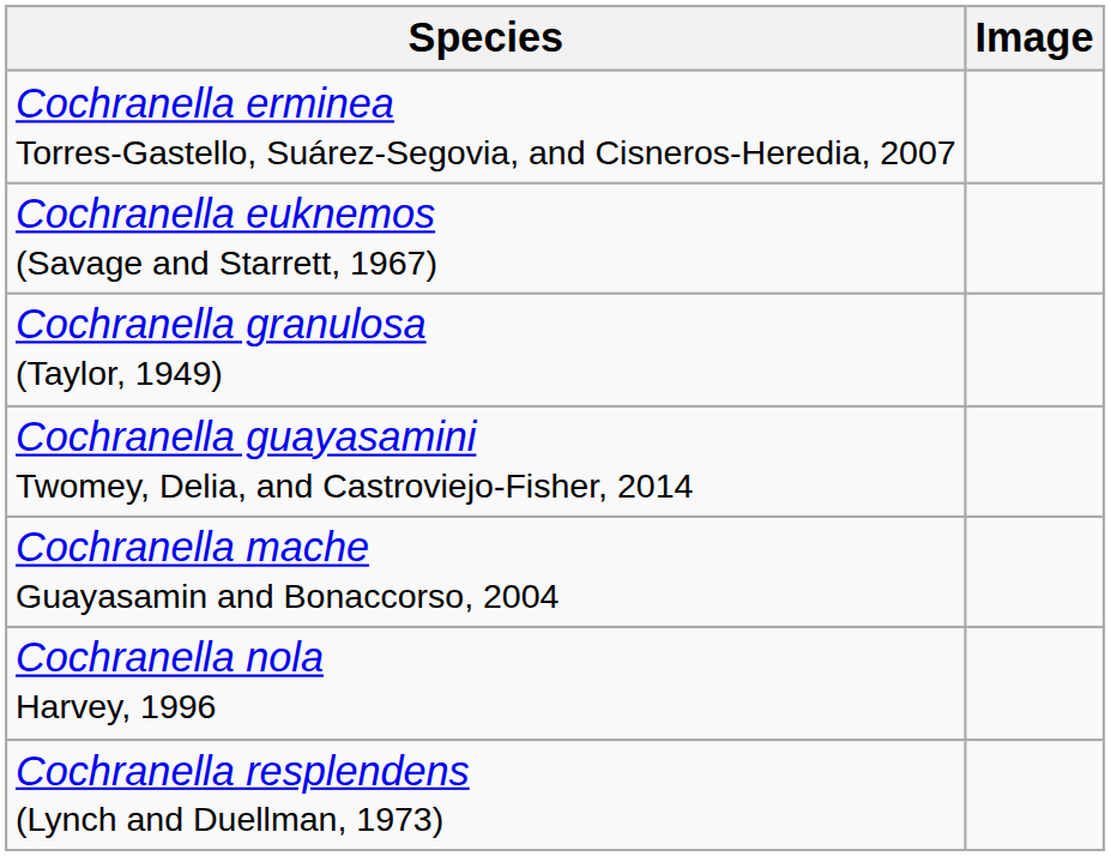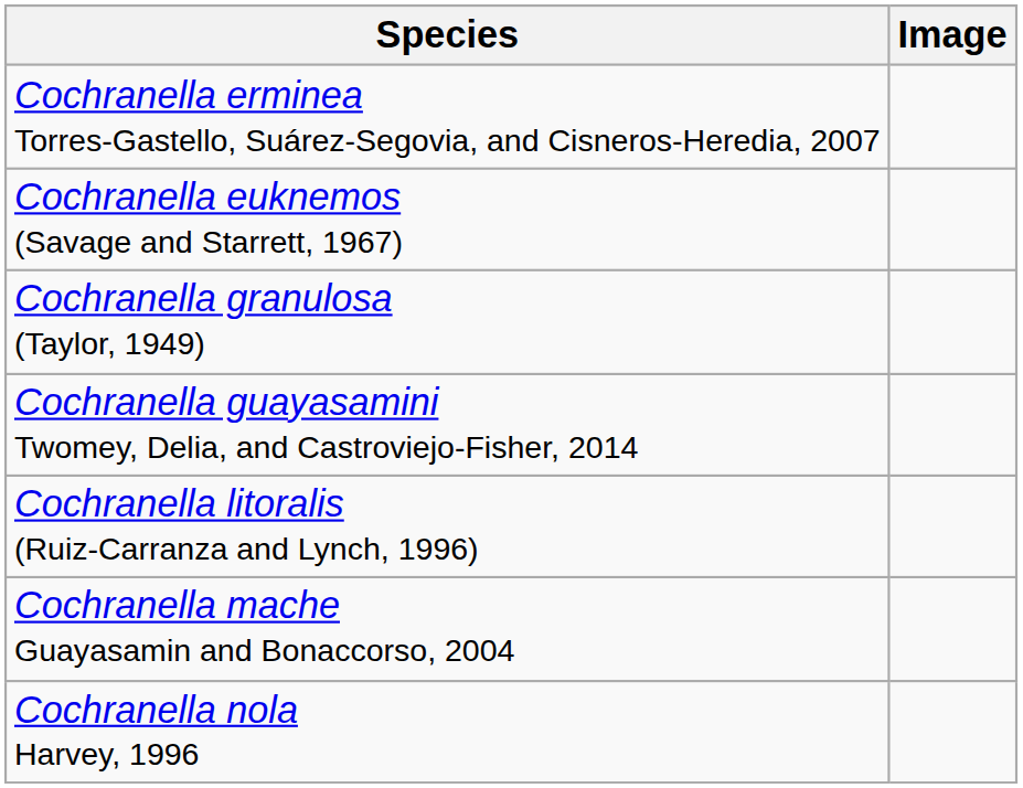+ row: Cochranella litoralis (Ruiz-Carranza and Lynch, 1996)
- row: Cochranella resplendens (Lynch and Duellman, 1973)
